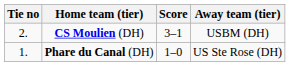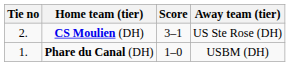CS Moulien (DH) | Away team (tier): USBM (DH) -> US Ste Rose (DH)
Phare du Canal (DH) | Away team (tier): US Ste Rose (DH) -> USBM (DH)
